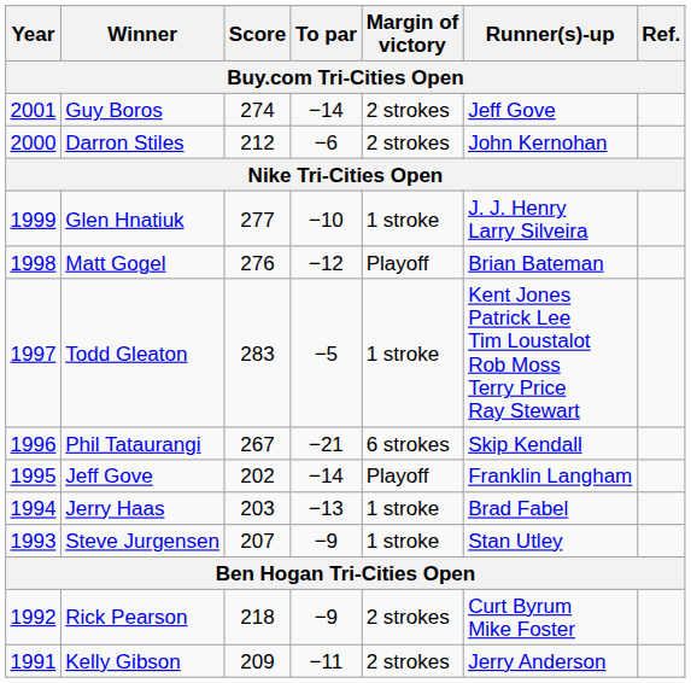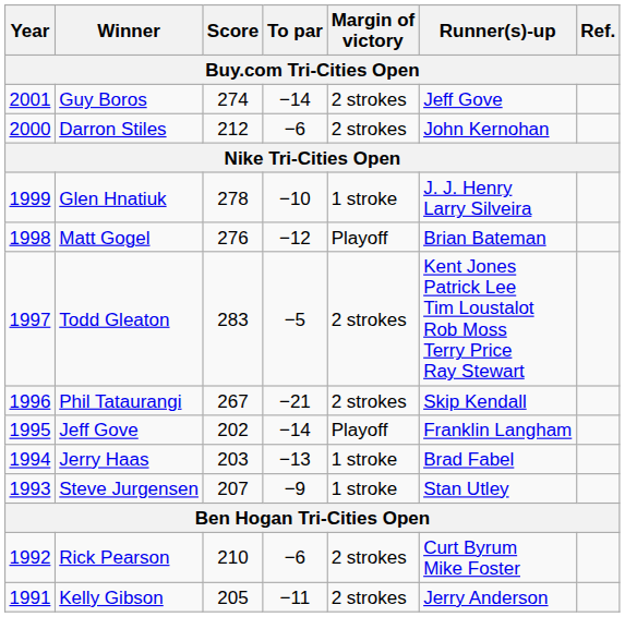Glen Hnatiuk | Score: 277 -> 278
Todd Gleaton | Margin of victory: 1 stroke -> 2 strokes
Phil Tataurangi | Margin of victory: 6 strokes -> 2 strokes
Rick Pearson | Score: 218 -> 210
Rick Pearson | To par: −9 -> −6
Kelly Gibson | Score: 209 -> 205
